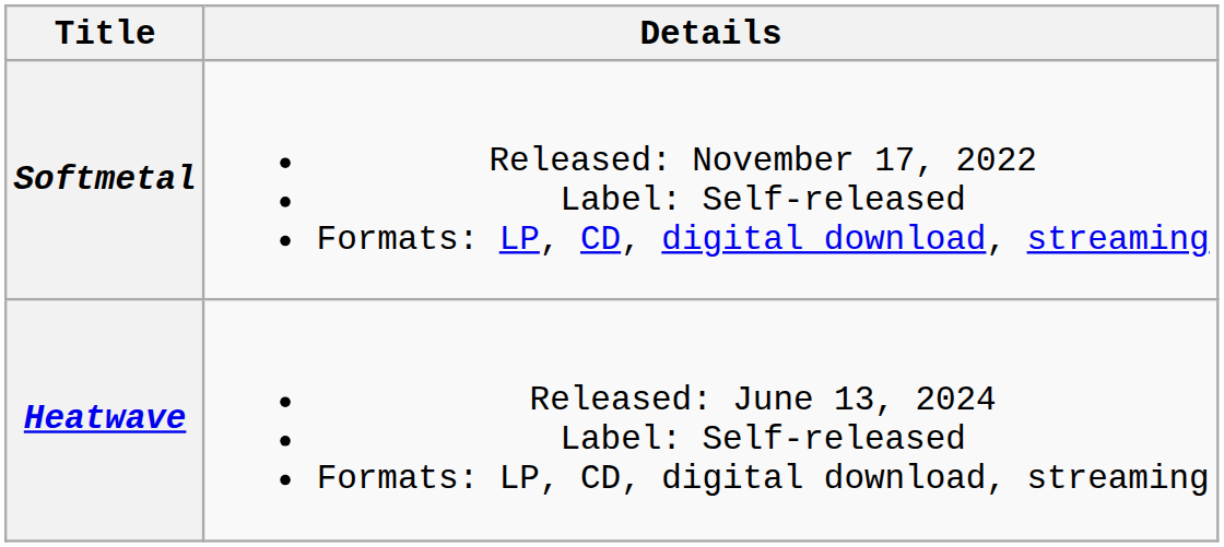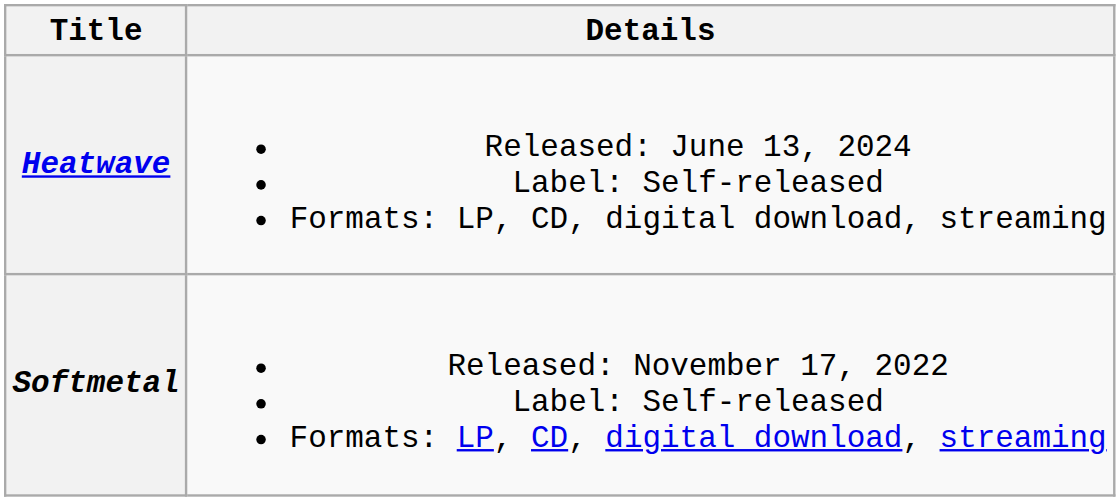rows swapped: Softmetal <-> Heatwave
